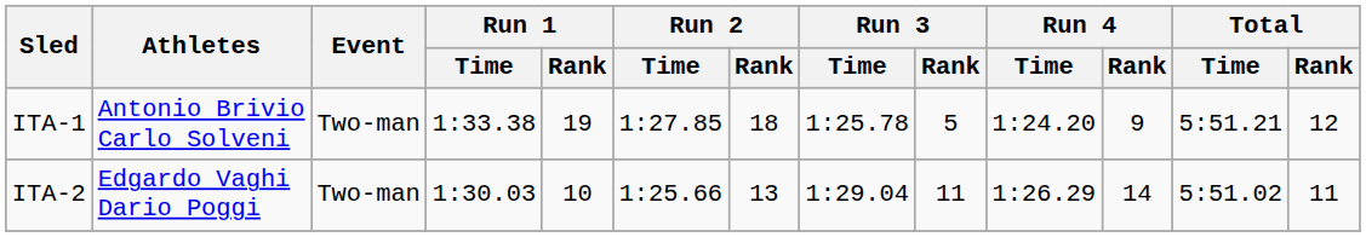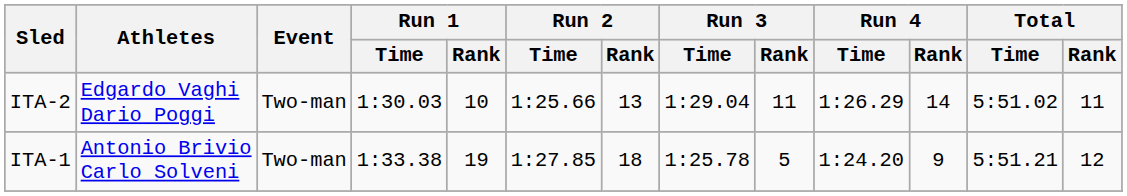rows swapped: ITA-1 <-> ITA-2
